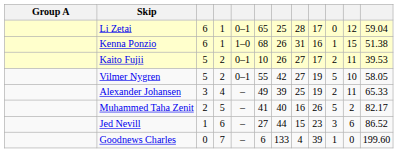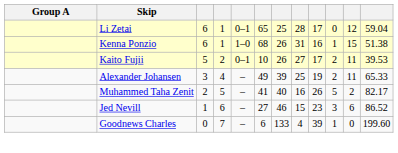- row: Vilmer Nygren | 5 | 2 | 0–1 | 55 | 42 | 27 | 19 | 5 | 10 | 58.05
Jed Nevill | column 7: 44 -> 46
